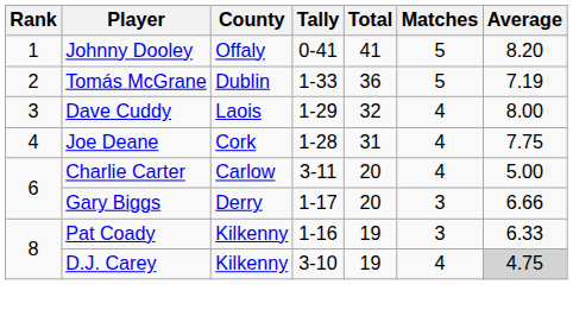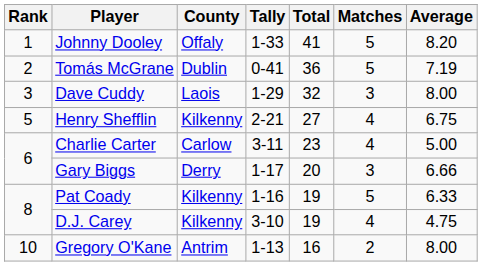Johnny Dooley | Tally: 0-41 -> 1-33
Tomás McGrane | Tally: 1-33 -> 0-41
Dave Cuddy | Matches: 4 -> 3
- row: 4 | Joe Deane | Cork | 1-28 | 31 | 4 | 7.75
+ row: 5 | Henry Shefflin | Kilkenny | 2-21 | 27 | 4 | 6.75
Charlie Carter | Total: 20 -> 23
Pat Coady | Matches: 3 -> 5
D.J. Carey | Average: lightgrey background -> no background
+ row: 10 | Gregory O'Kane | Antrim | 1-13 | 16 | 2 | 8.00
